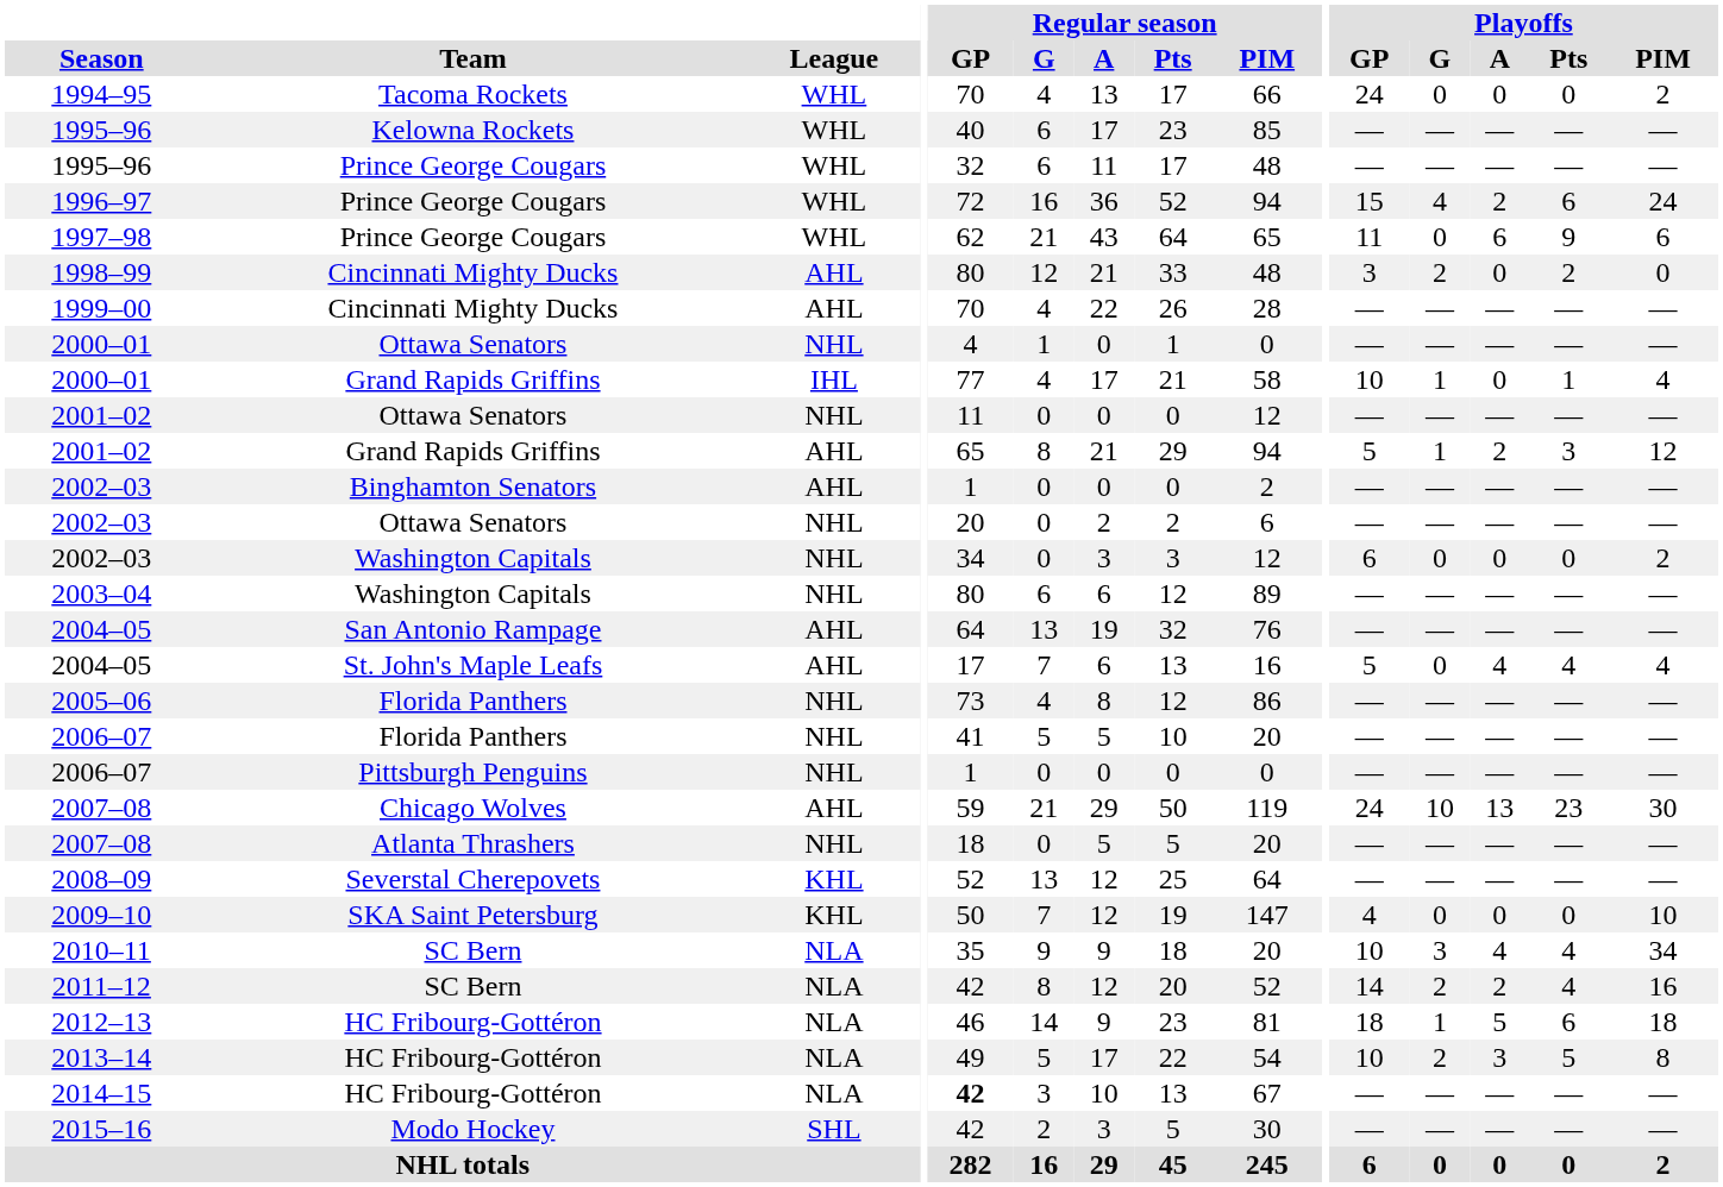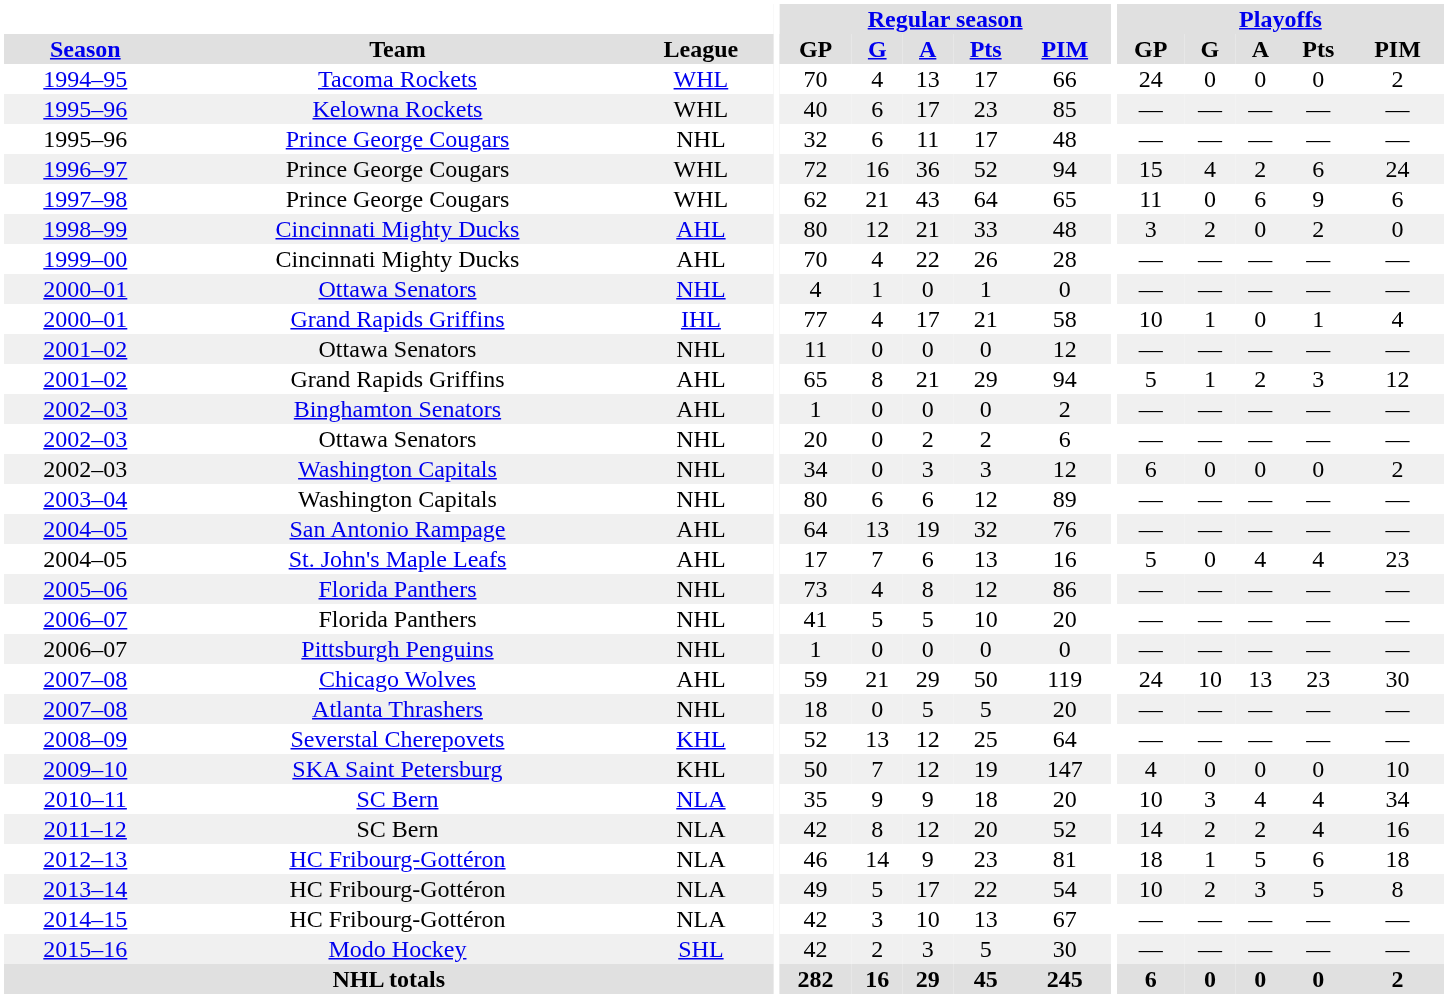1995–96 / Prince George Cougars | League: WHL -> NHL
2004–05 / St. John's Maple Leafs | Playoffs / PIM: 4 -> 23
2014–15 | Regular season / GP: bold -> normal
